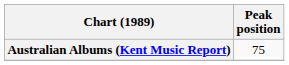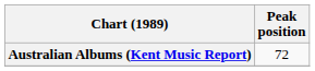Australian Albums (Kent Music Report) | Peak position: 75 -> 72
